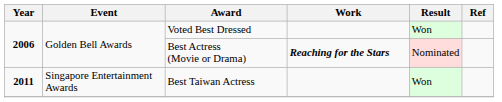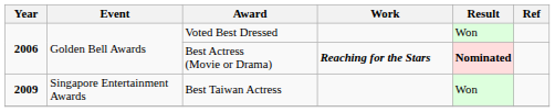Best Actress (Movie or Drama) | Result: normal -> bold
Best Taiwan Actress | Year: 2011 -> 2009
